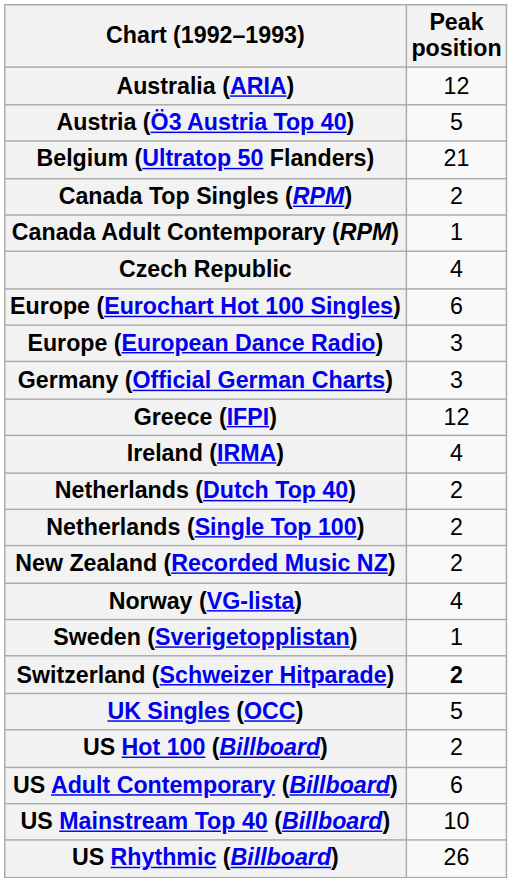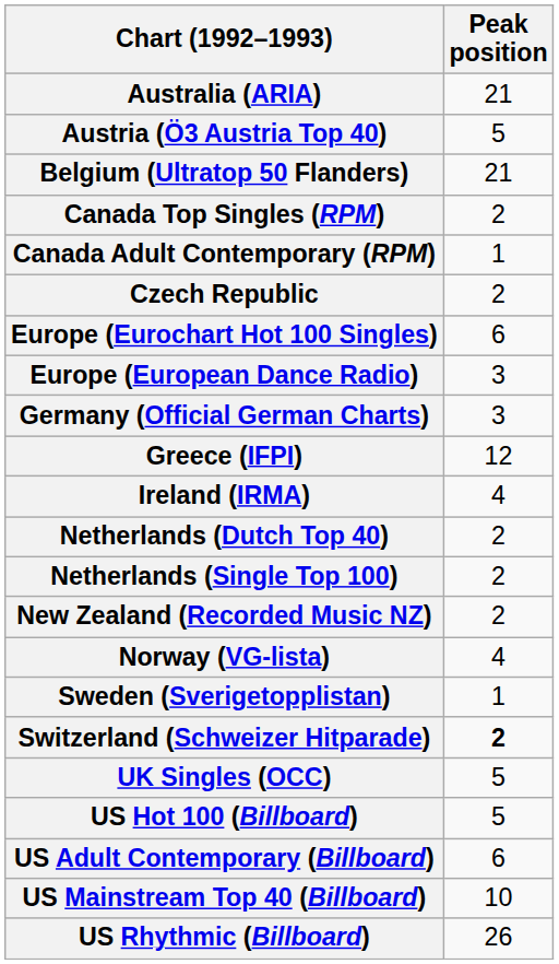Australia (ARIA) | Peak position: 12 -> 21
Czech Republic | Peak position: 4 -> 2
US Hot 100 (Billboard) | Peak position: 2 -> 5
